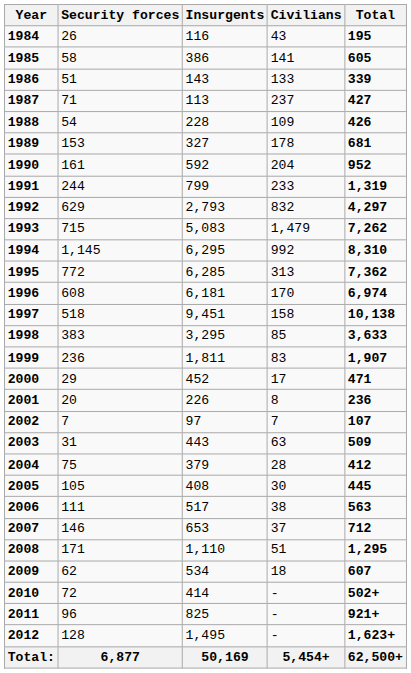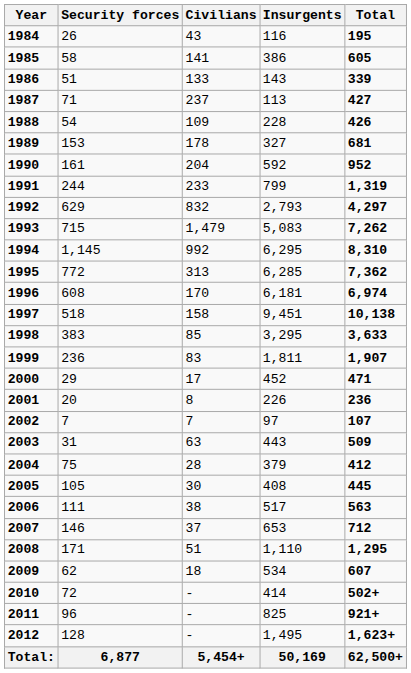columns swapped: Civilians <-> Insurgents
